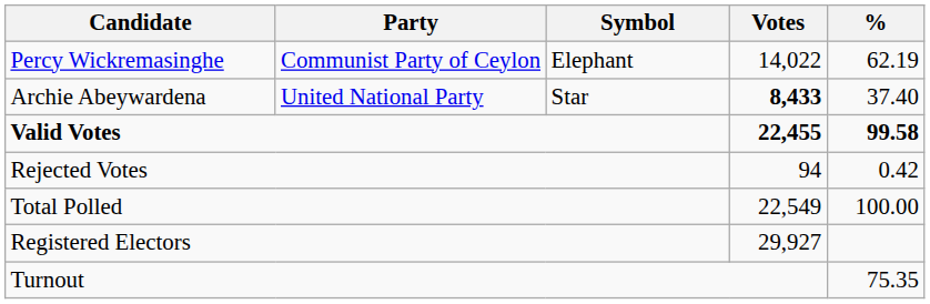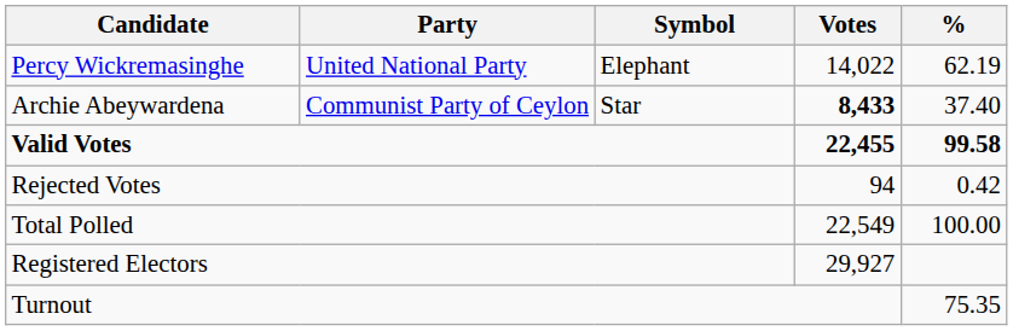Percy Wickremasinghe | Party: Communist Party of Ceylon -> United National Party
Archie Abeywardena | Party: United National Party -> Communist Party of Ceylon
